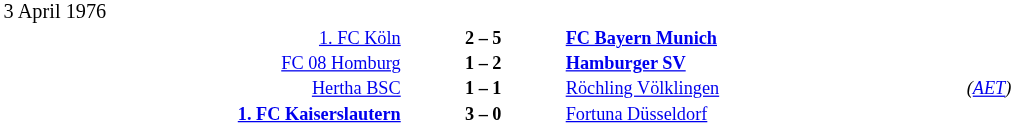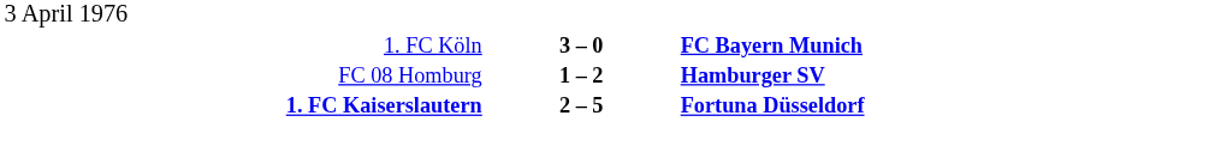1. FC Köln | column 2: 2 – 5 -> 3 – 0
- row: Hertha BSC | 1 – 1 | Röchling Völklingen | (AET)
1. FC Kaiserslautern | column 2: 3 – 0 -> 2 – 5
1. FC Kaiserslautern | column 3: normal -> bold
